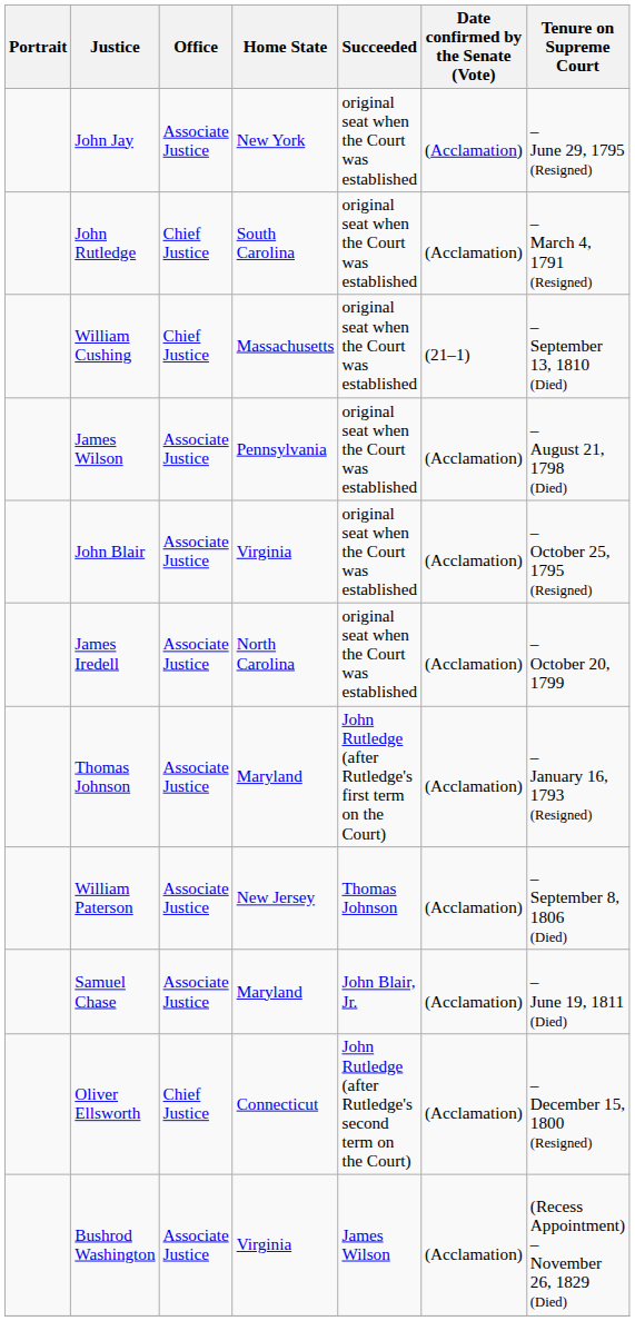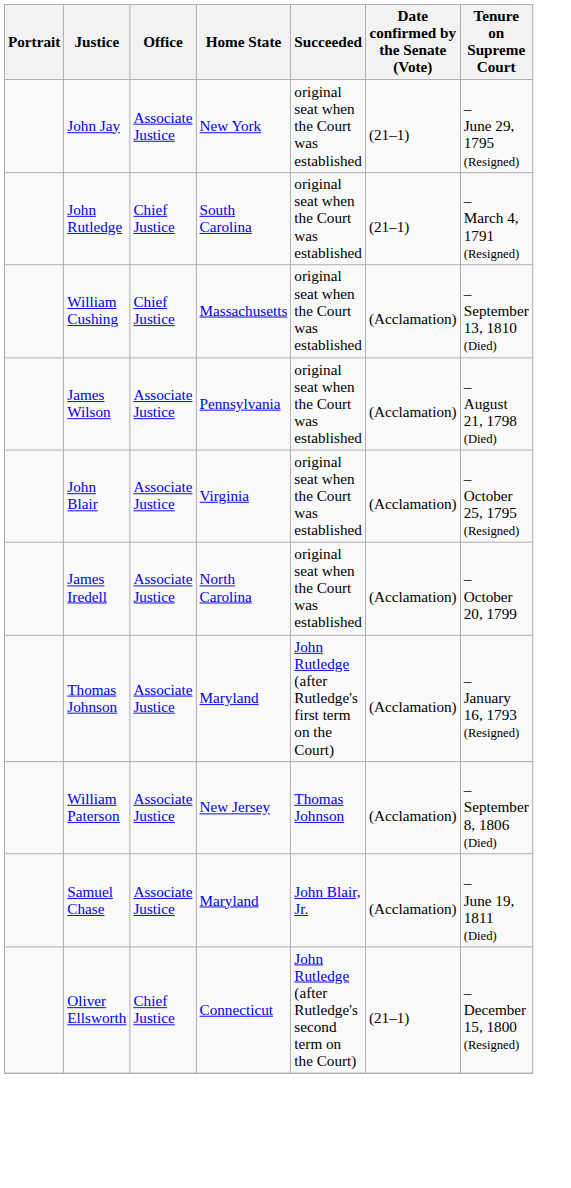John Jay | Date confirmed by the Senate (Vote): (Acclamation) -> (21–1)
John Rutledge | Date confirmed by the Senate (Vote): (Acclamation) -> (21–1)
William Cushing | Date confirmed by the Senate (Vote): (21–1) -> (Acclamation)
Oliver Ellsworth | Date confirmed by the Senate (Vote): (Acclamation) -> (21–1)
- row: Bushrod Washington | Associate Justice | Virginia | James Wilson | (Acclamation) | (Recess Appointment) – November 26, 1829 (Died)
